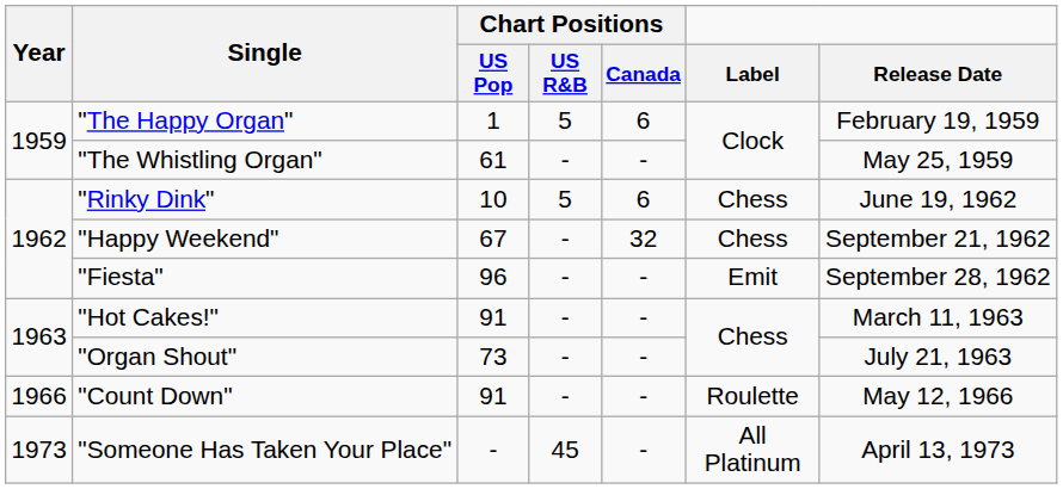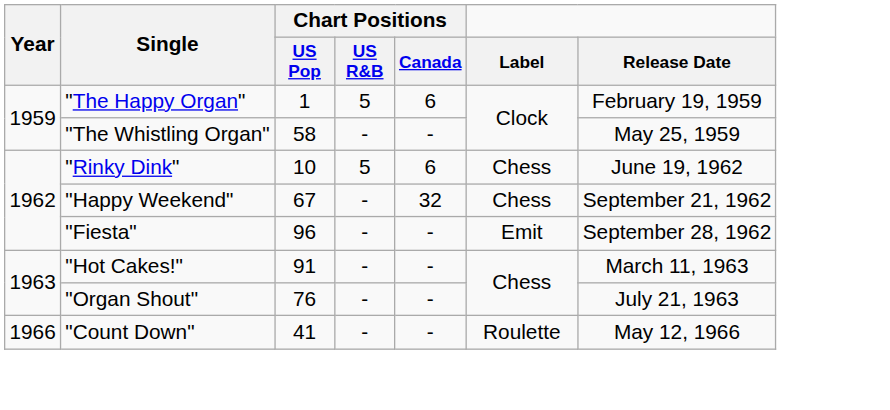"The Whistling Organ" | Chart Positions / US Pop: 61 -> 58
"Organ Shout" | Chart Positions / US Pop: 73 -> 76
"Count Down" | Chart Positions / US Pop: 91 -> 41
- row: 1973 | "Someone Has Taken Your Place" | - | 45 | - | All Platinum | April 13, 1973
